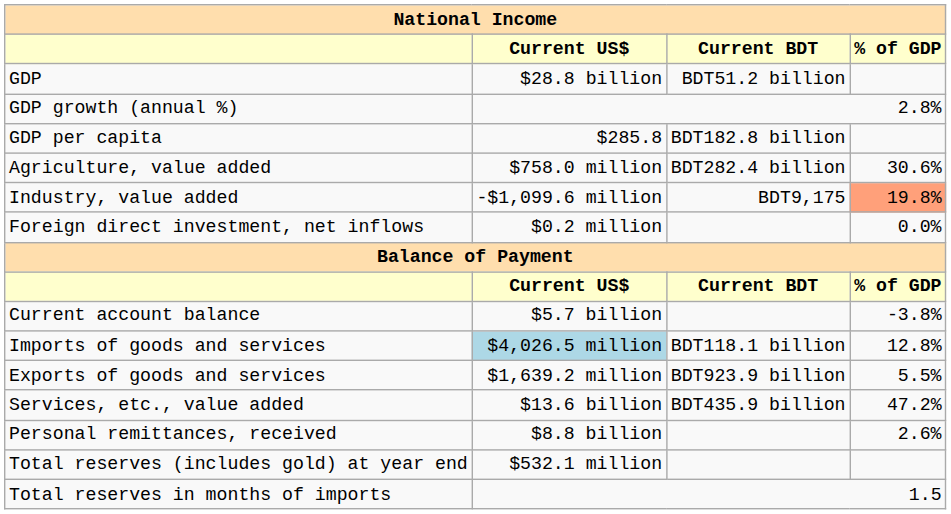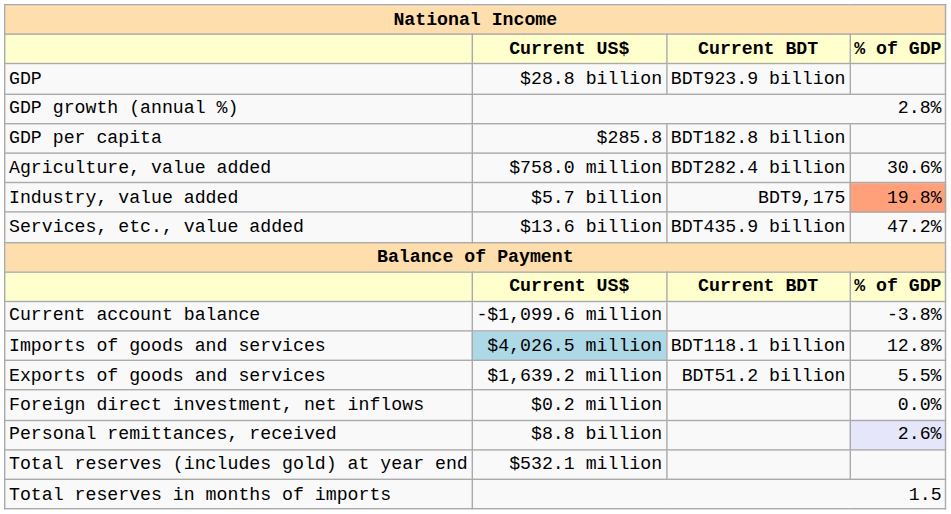GDP | Current BDT: BDT51.2 billion -> BDT923.9 billion
Industry, value added | Current US$: -$1,099.6 million -> $5.7 billion
rows swapped: Services, etc., value added <-> Foreign direct investment, net inflows
Current account balance | Current US$: $5.7 billion -> -$1,099.6 million
Exports of goods and services | Current BDT: BDT923.9 billion -> BDT51.2 billion
Personal remittances, received | % of GDP: no background -> lavender background
